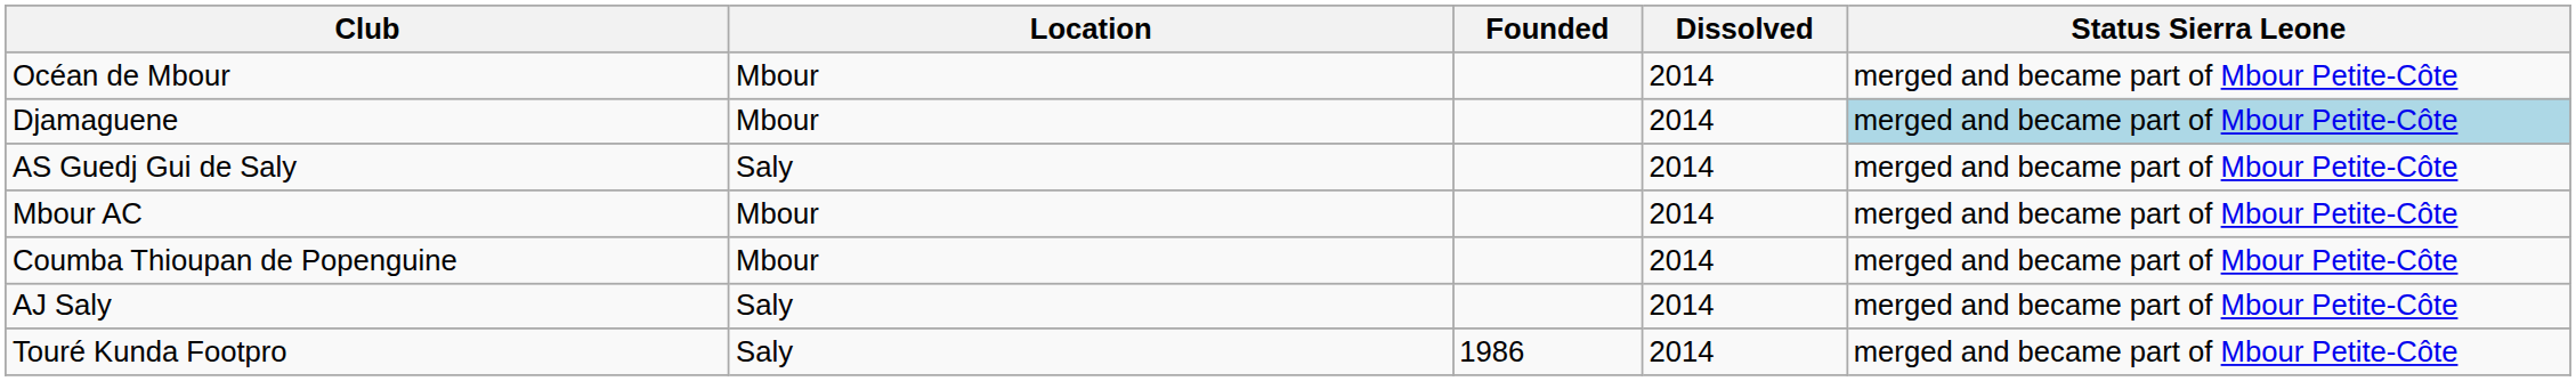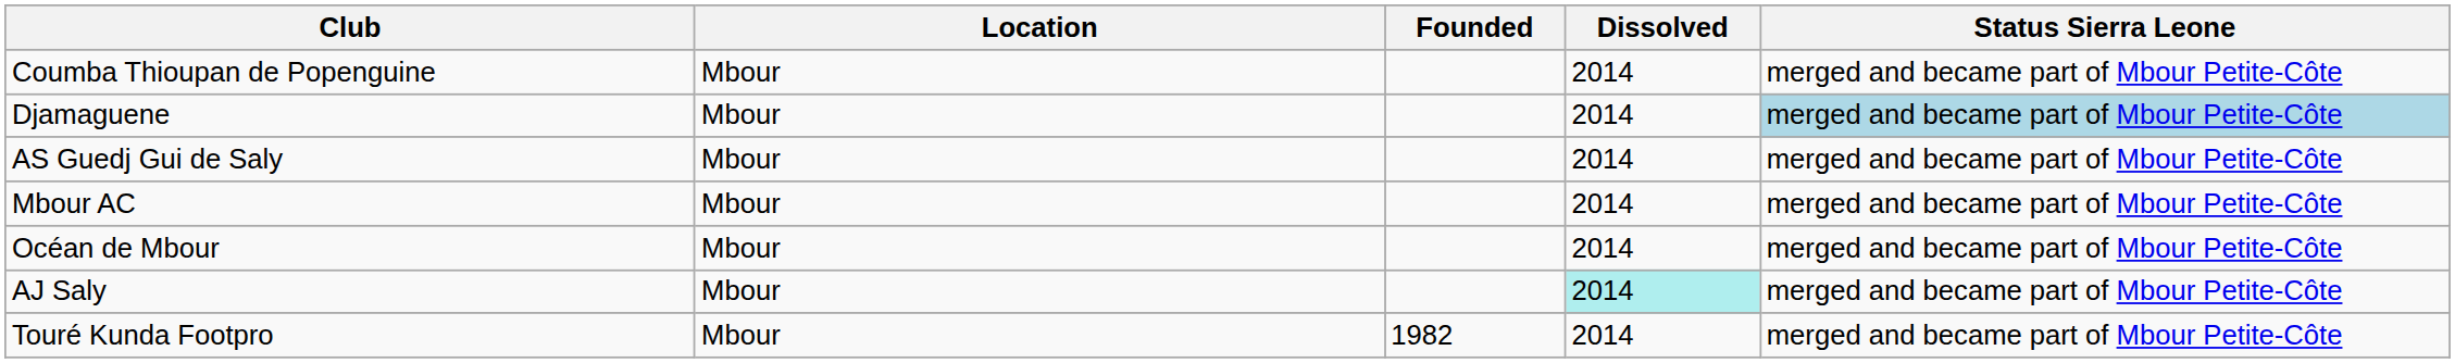rows swapped: Coumba Thioupan de Popenguine <-> Océan de Mbour
AS Guedj Gui de Saly | Location: Saly -> Mbour
AJ Saly | Location: Saly -> Mbour
AJ Saly | Dissolved: no background -> paleturquoise background
Touré Kunda Footpro | Location: Saly -> Mbour
Touré Kunda Footpro | Founded: 1986 -> 1982
